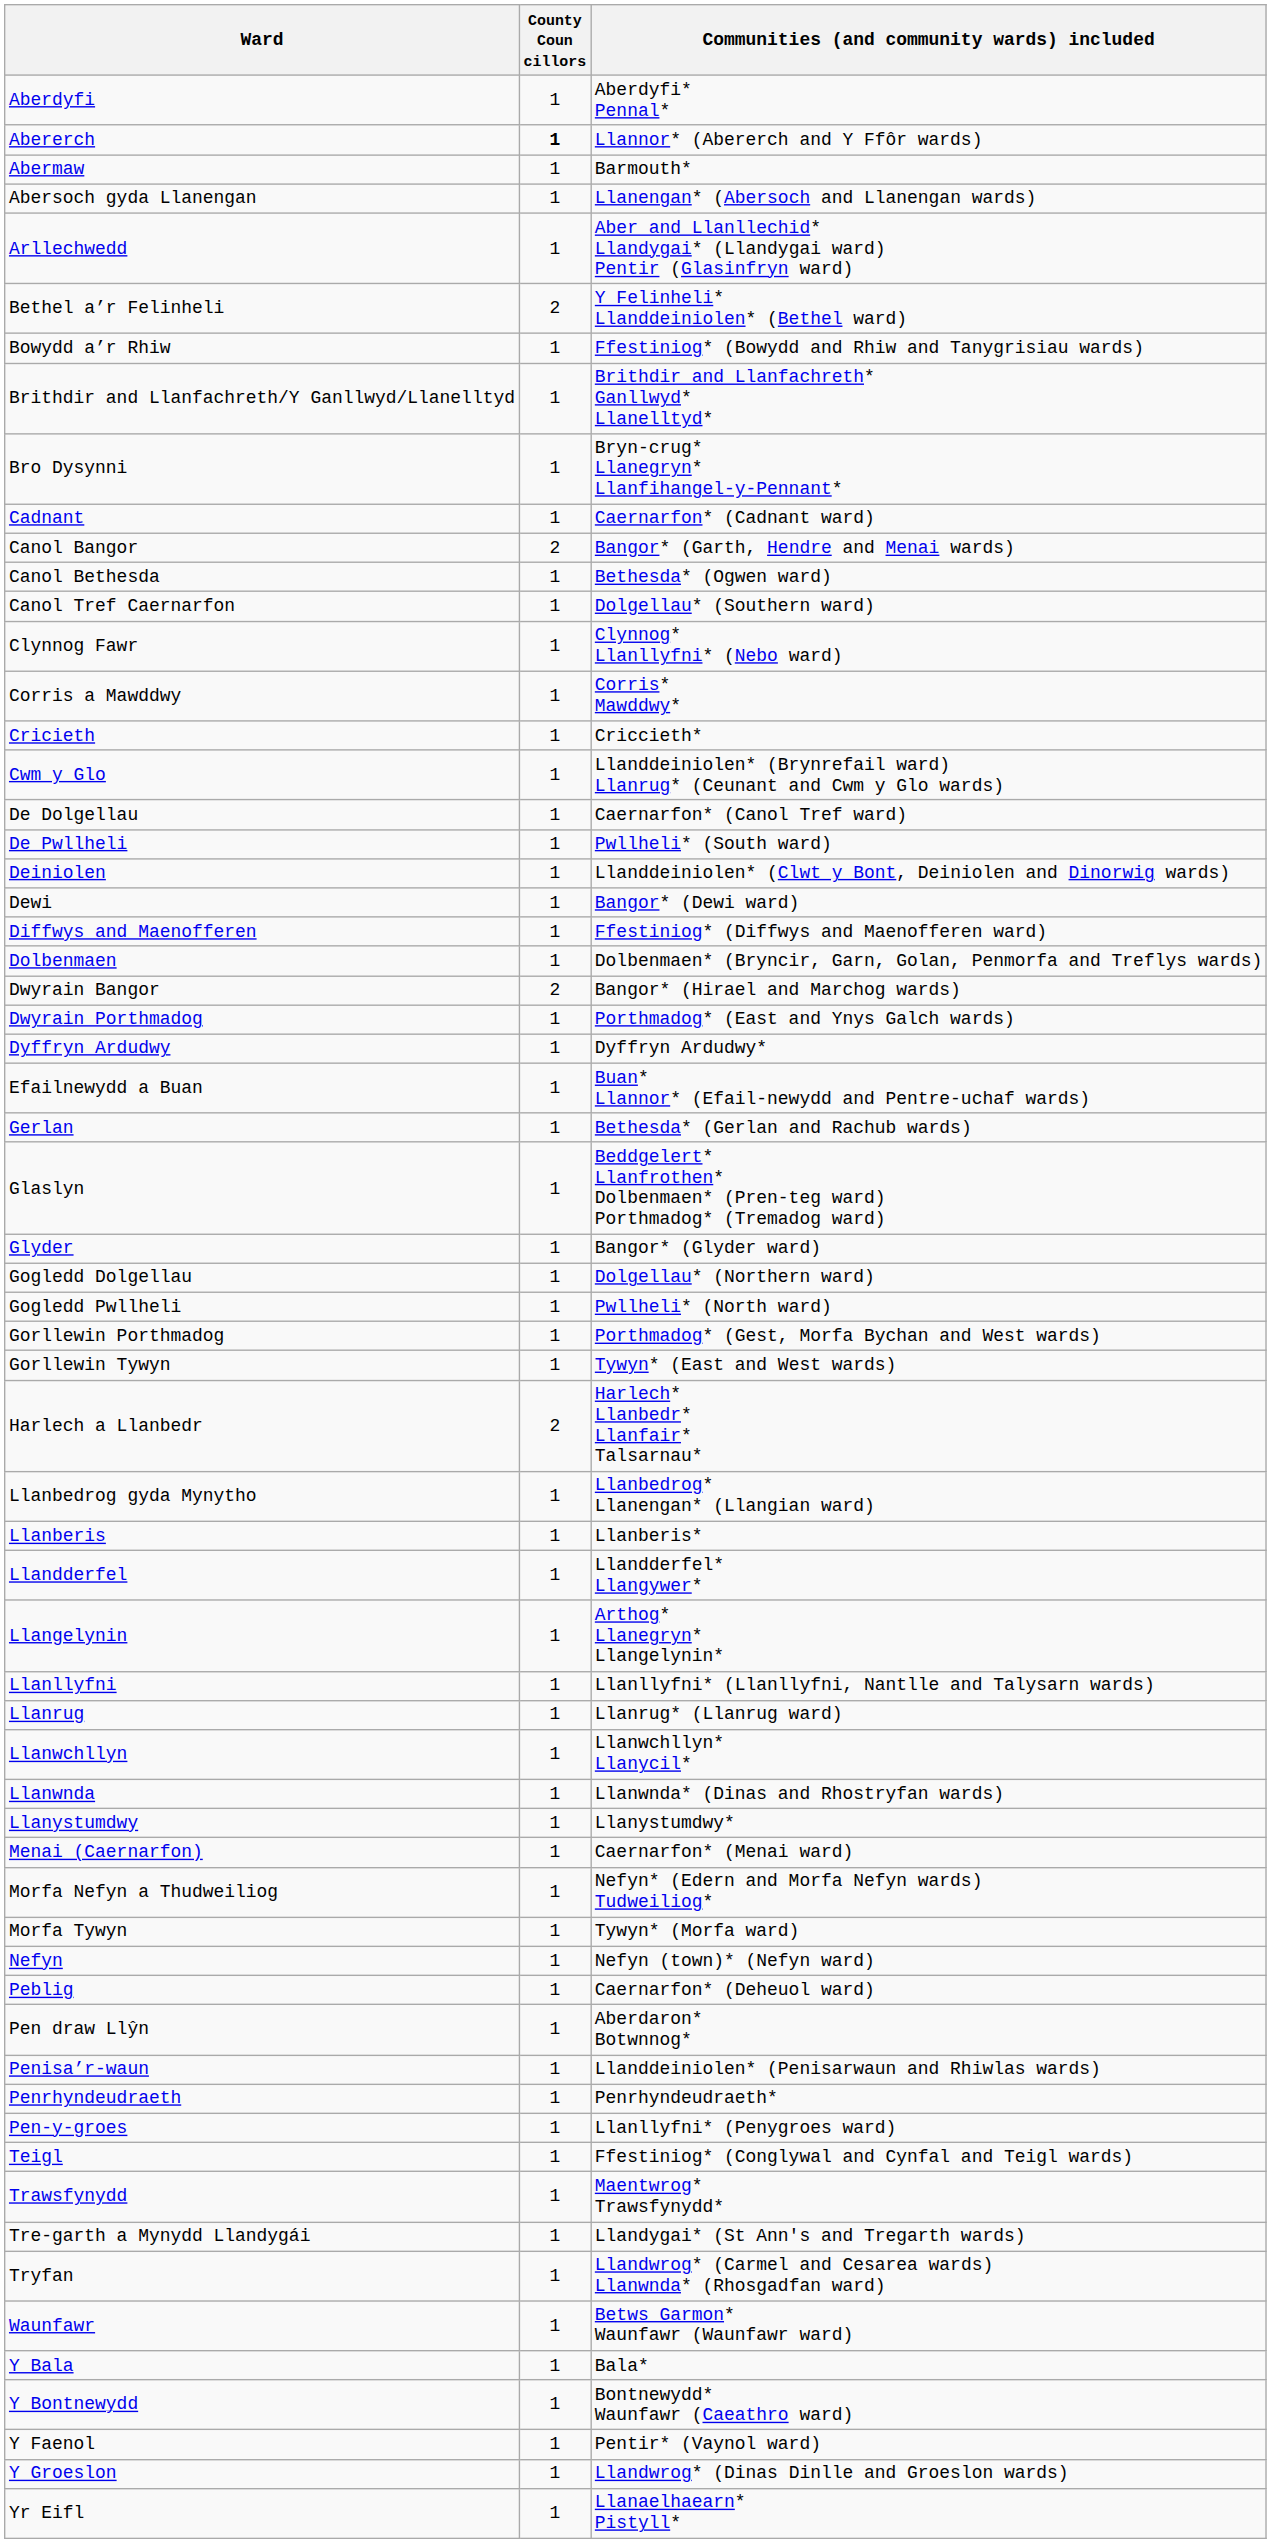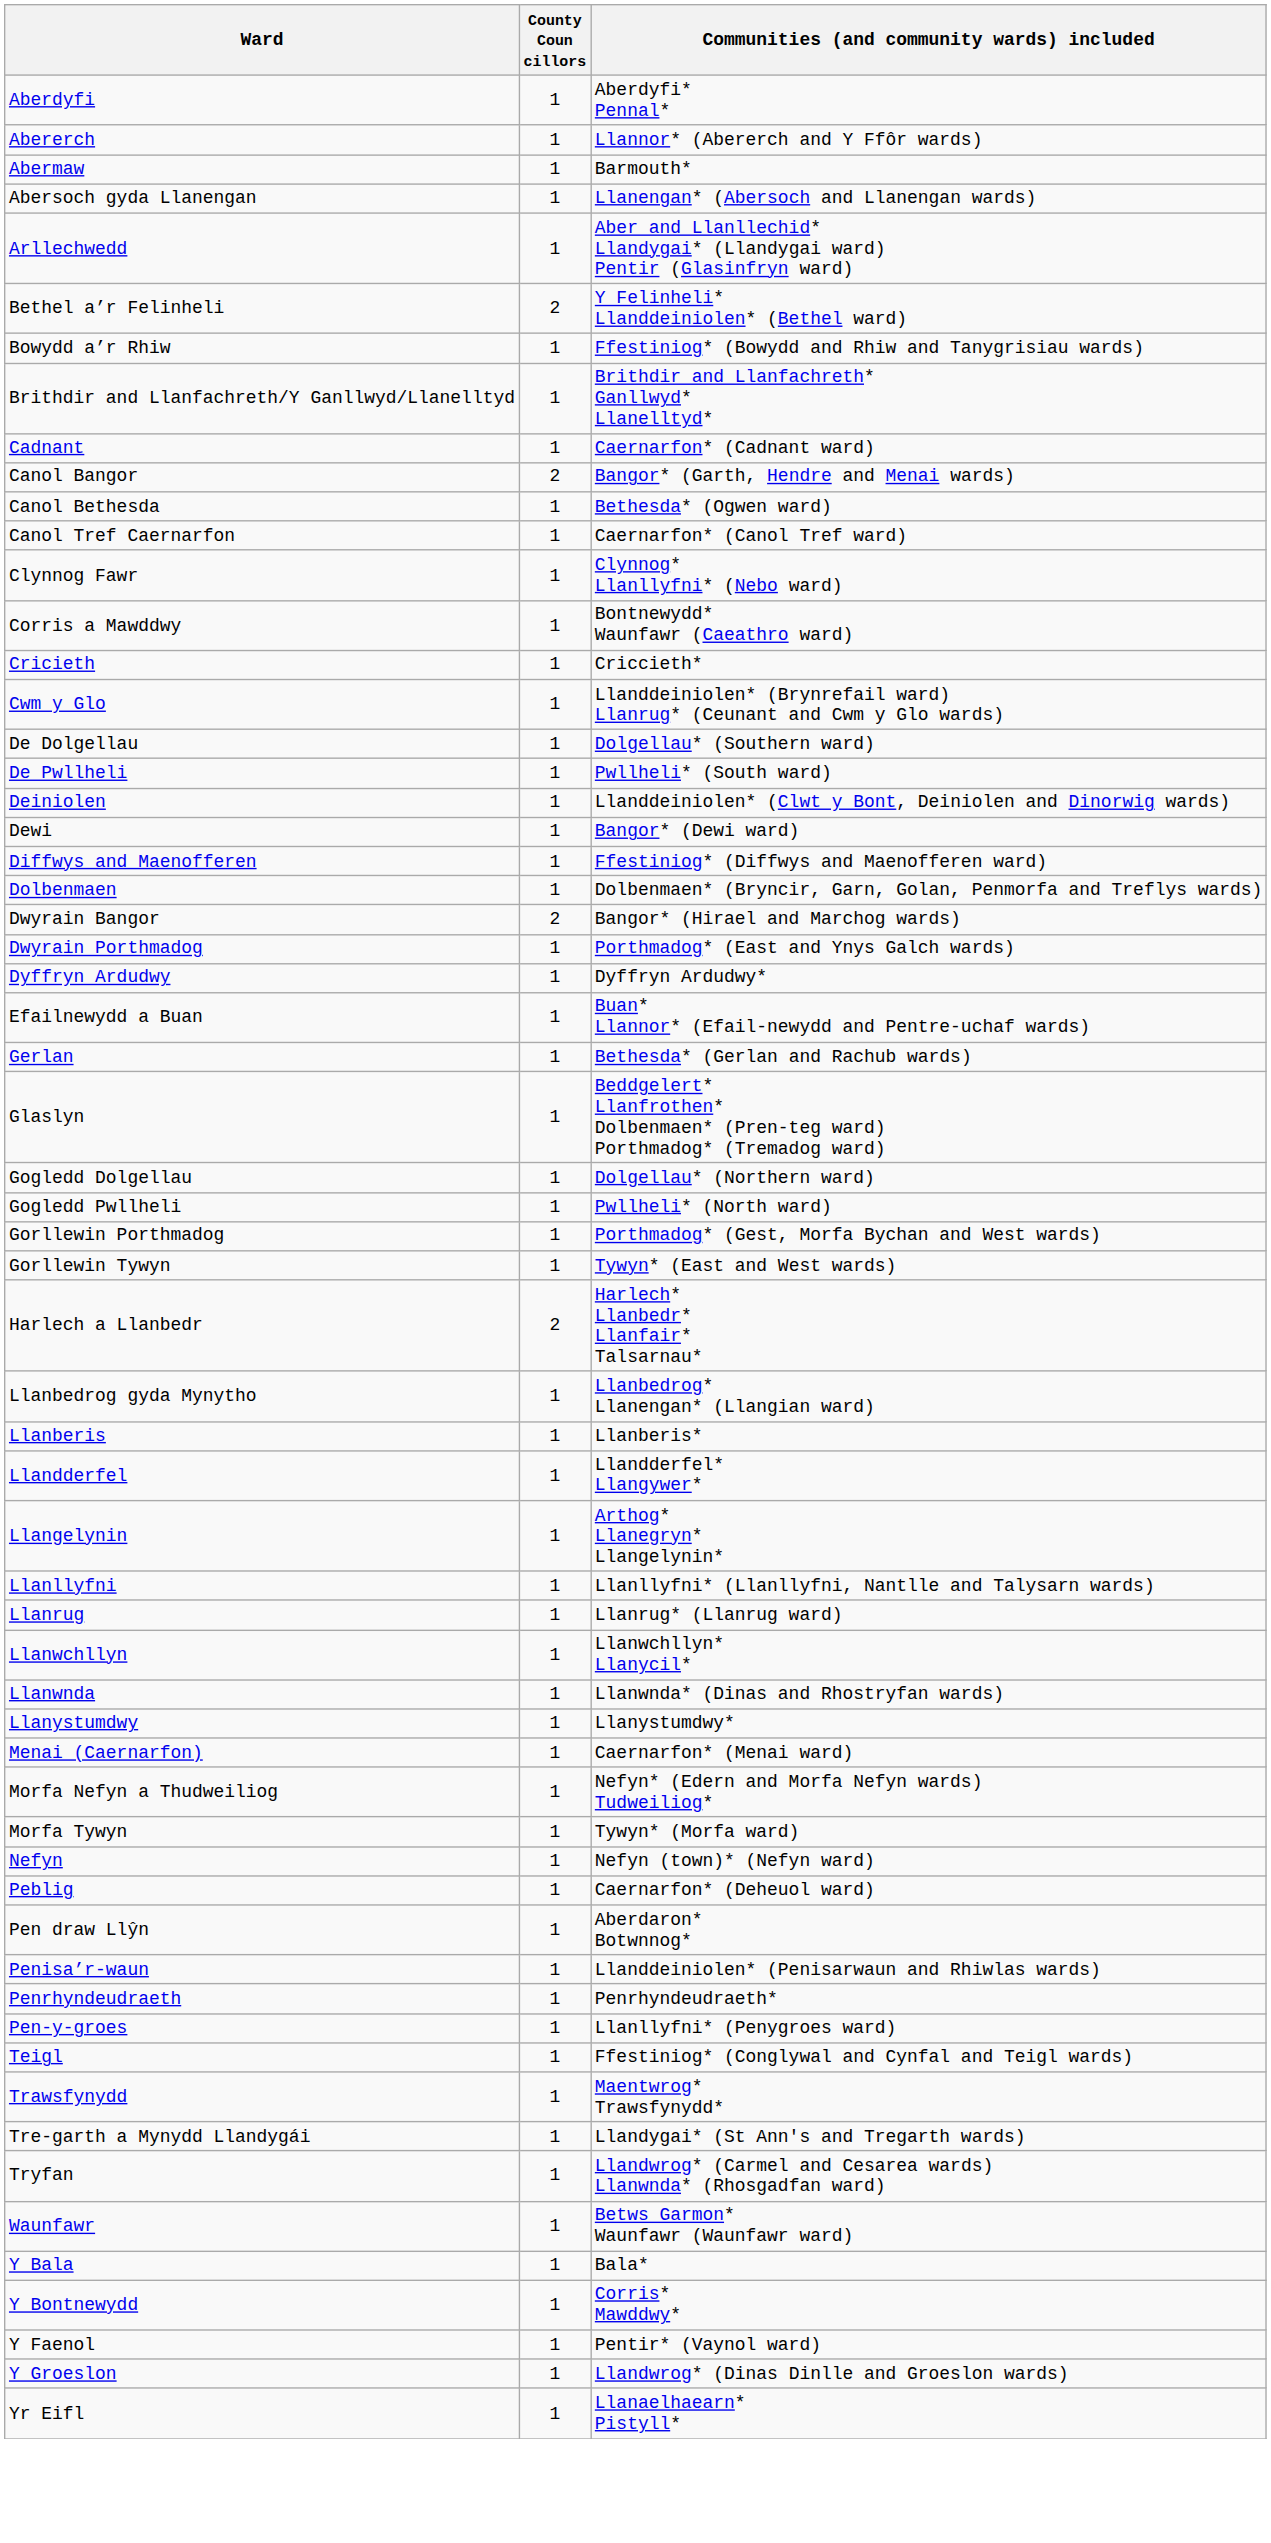Abererch | County Coun cillors: bold -> normal
- row: Bro Dysynni | 1 | Bryn-crug* Llanegryn* Llanfihangel-y-Pennant*
Canol Tref Caernarfon | Communities (and community wards) included: Dolgellau* (Southern ward) -> Caernarfon* (Canol Tref ward)
Corris a Mawddwy | Communities (and community wards) included: Corris* Mawddwy* -> Bontnewydd* Waunfawr (Caeathro ward)
De Dolgellau | Communities (and community wards) included: Caernarfon* (Canol Tref ward) -> Dolgellau* (Southern ward)
- row: Glyder | 1 | Bangor* (Glyder ward)
Y Bontnewydd | Communities (and community wards) included: Bontnewydd* Waunfawr (Caeathro ward) -> Corris* Mawddwy*
